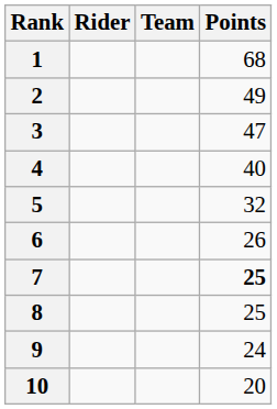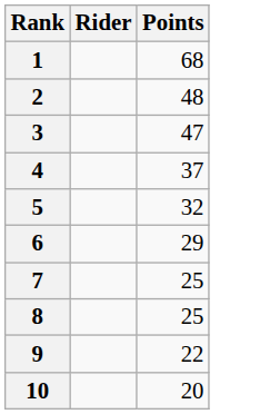- column: Team
2 | Points: 49 -> 48
4 | Points: 40 -> 37
6 | Points: 26 -> 29
7 | Points: bold -> normal
9 | Points: 24 -> 22
